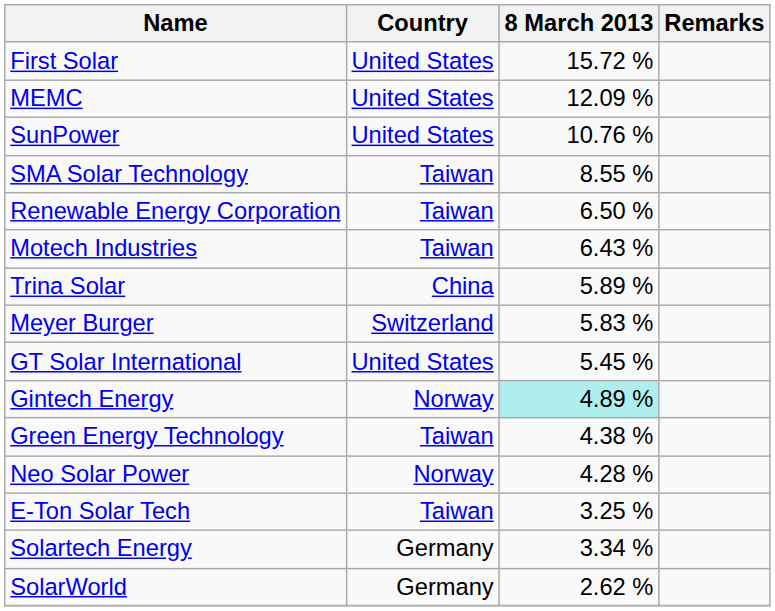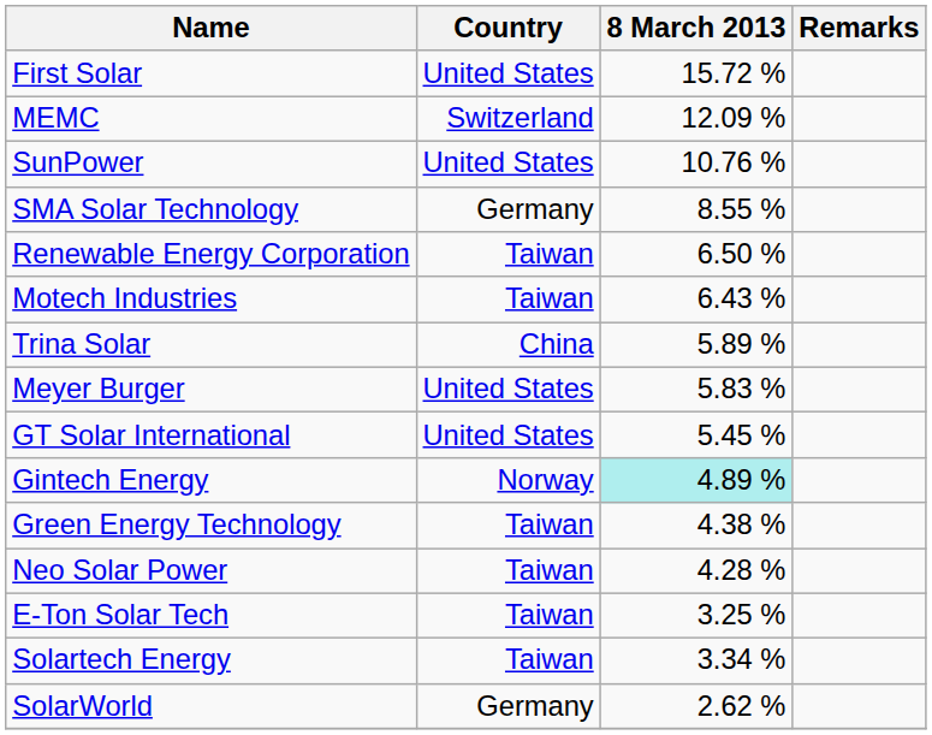MEMC | Country: United States -> Switzerland
SMA Solar Technology | Country: Taiwan -> Germany
Meyer Burger | Country: Switzerland -> United States
Neo Solar Power | Country: Norway -> Taiwan
Solartech Energy | Country: Germany -> Taiwan
